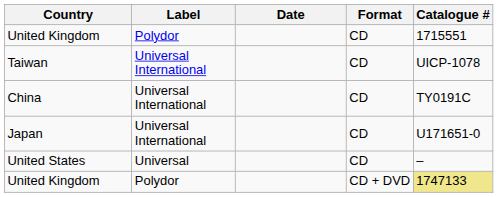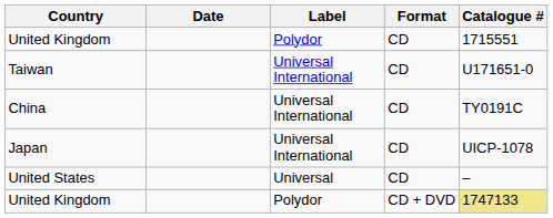columns swapped: Date <-> Label
Taiwan | Catalogue #: UICP-1078 -> U171651-0
Japan | Catalogue #: U171651-0 -> UICP-1078
